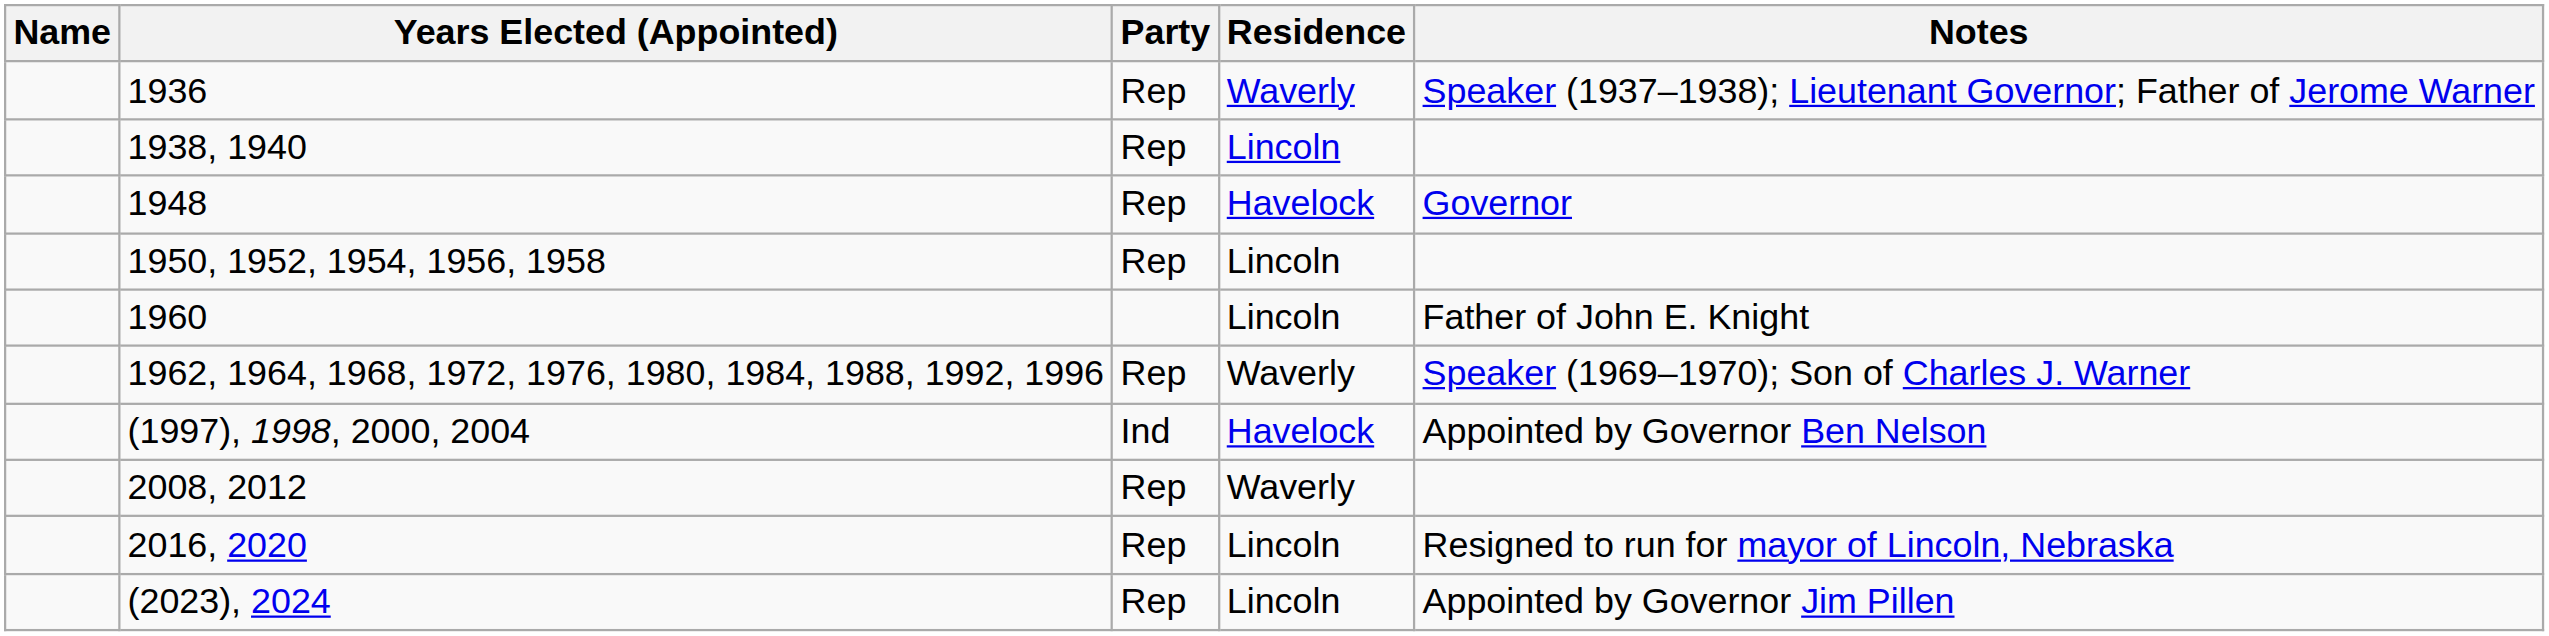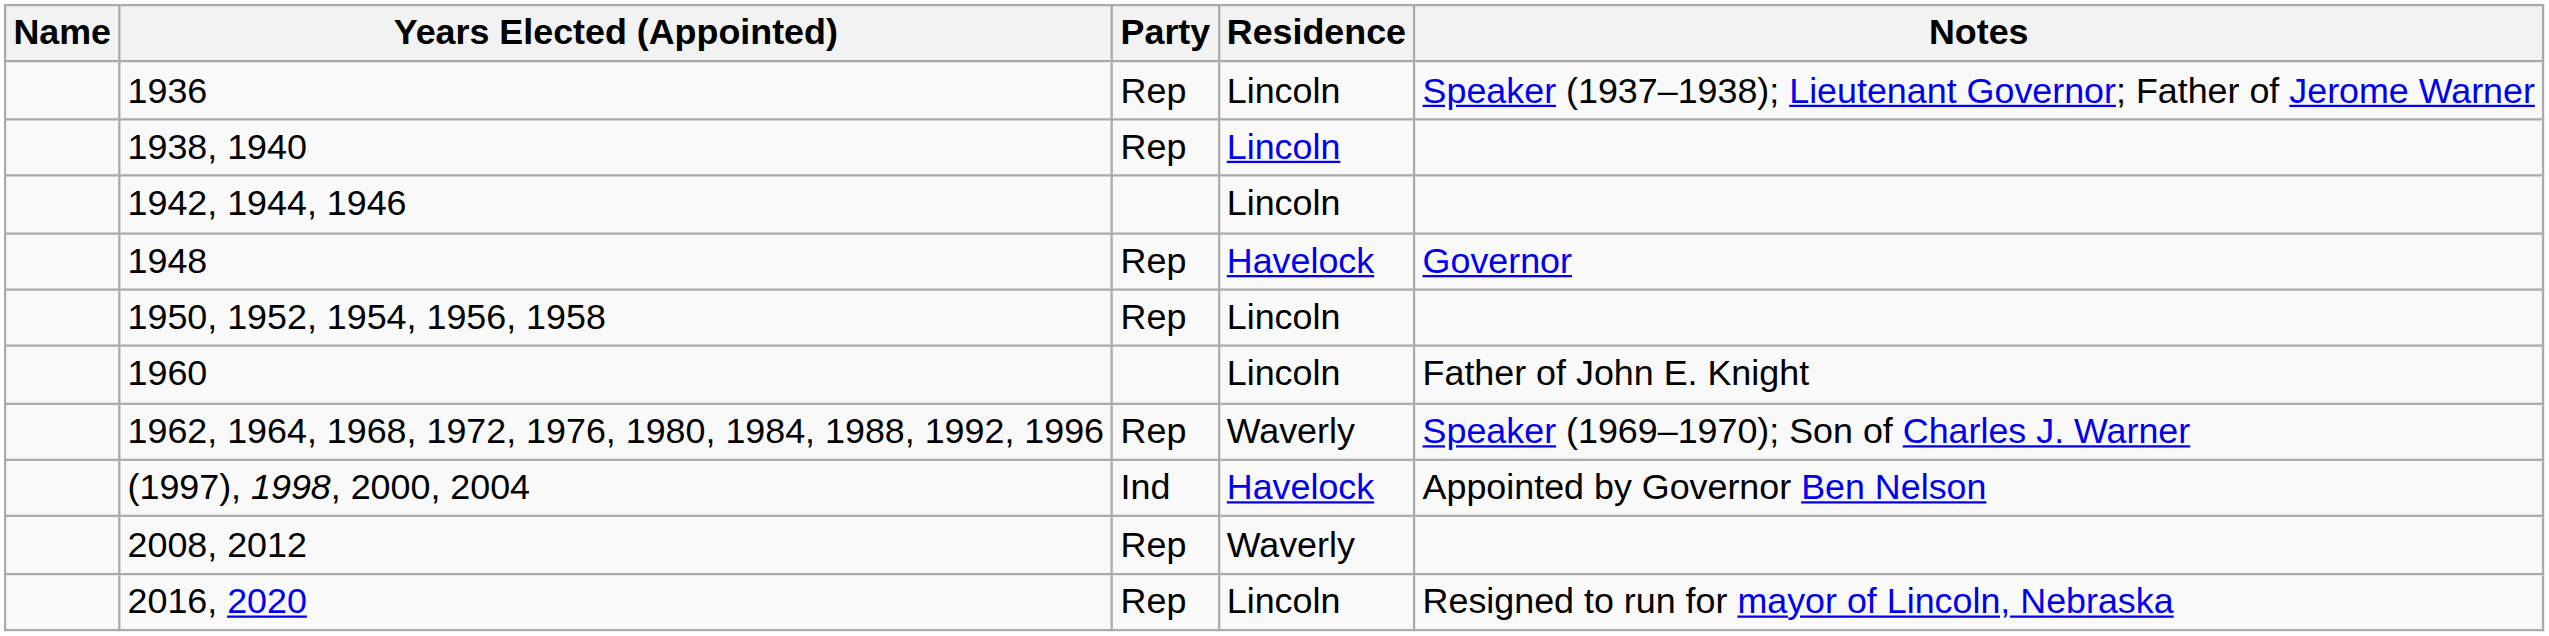1936 | Residence: Waverly -> Lincoln
+ row: 1942, 1944, 1946 | Lincoln
- row: (2023), 2024 | Rep | Lincoln | Appointed by Governor Jim Pillen
